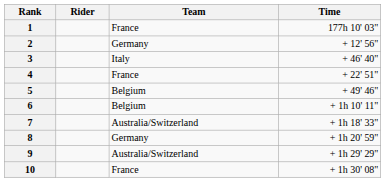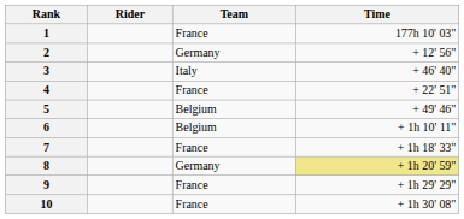7 | Team: Australia/Switzerland -> France
8 | Time: no background -> khaki background
9 | Team: Australia/Switzerland -> France
